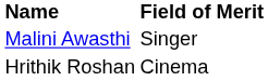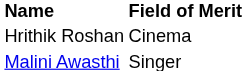rows swapped: Hrithik Roshan <-> Malini Awasthi
